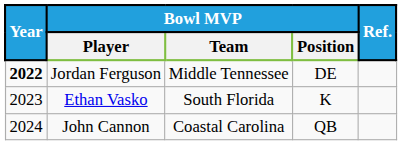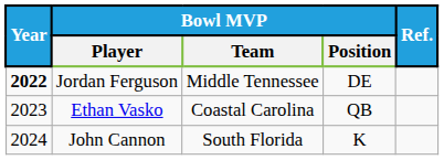Ethan Vasko | Bowl MVP / Team: South Florida -> Coastal Carolina
Ethan Vasko | Bowl MVP / Position: K -> QB
John Cannon | Bowl MVP / Team: Coastal Carolina -> South Florida
John Cannon | Bowl MVP / Position: QB -> K
